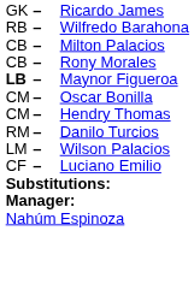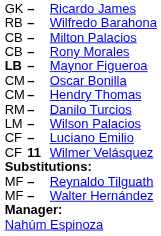+ row: CF | 11 | Wilmer Velásquez
+ row: MF | – | Reynaldo Tilguath
+ row: MF | – | Walter Hernández
